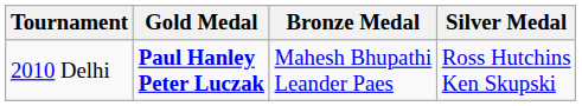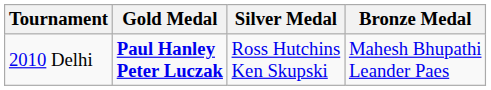columns swapped: Silver Medal <-> Bronze Medal
